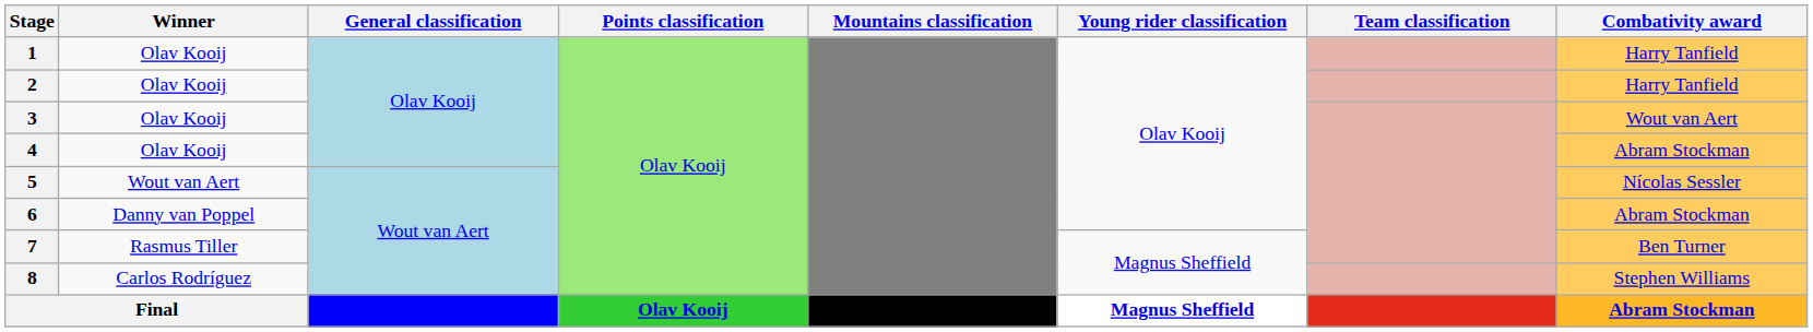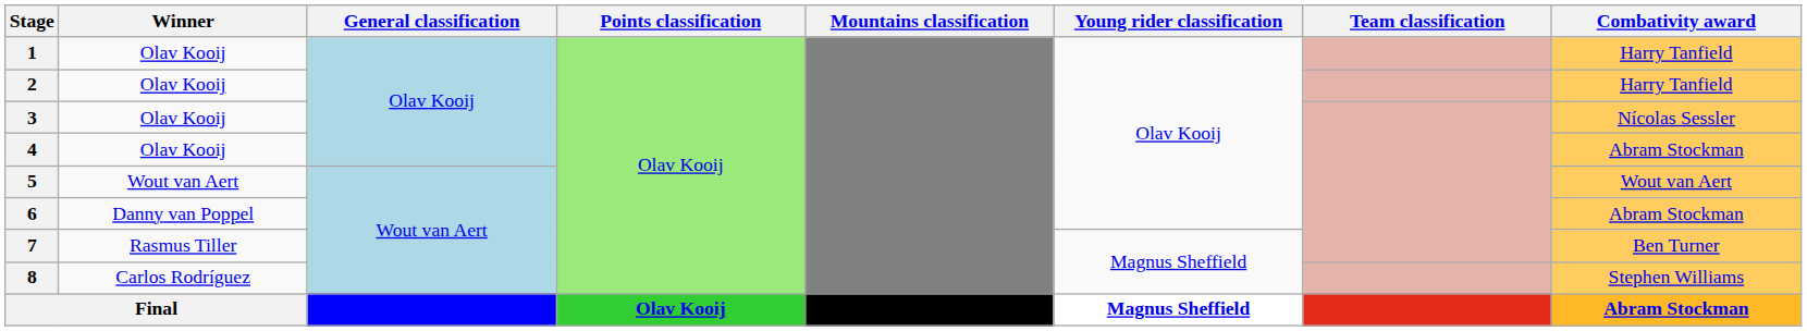3 | Combativity award: Wout van Aert -> Nícolas Sessler
5 | Combativity award: Nícolas Sessler -> Wout van Aert
